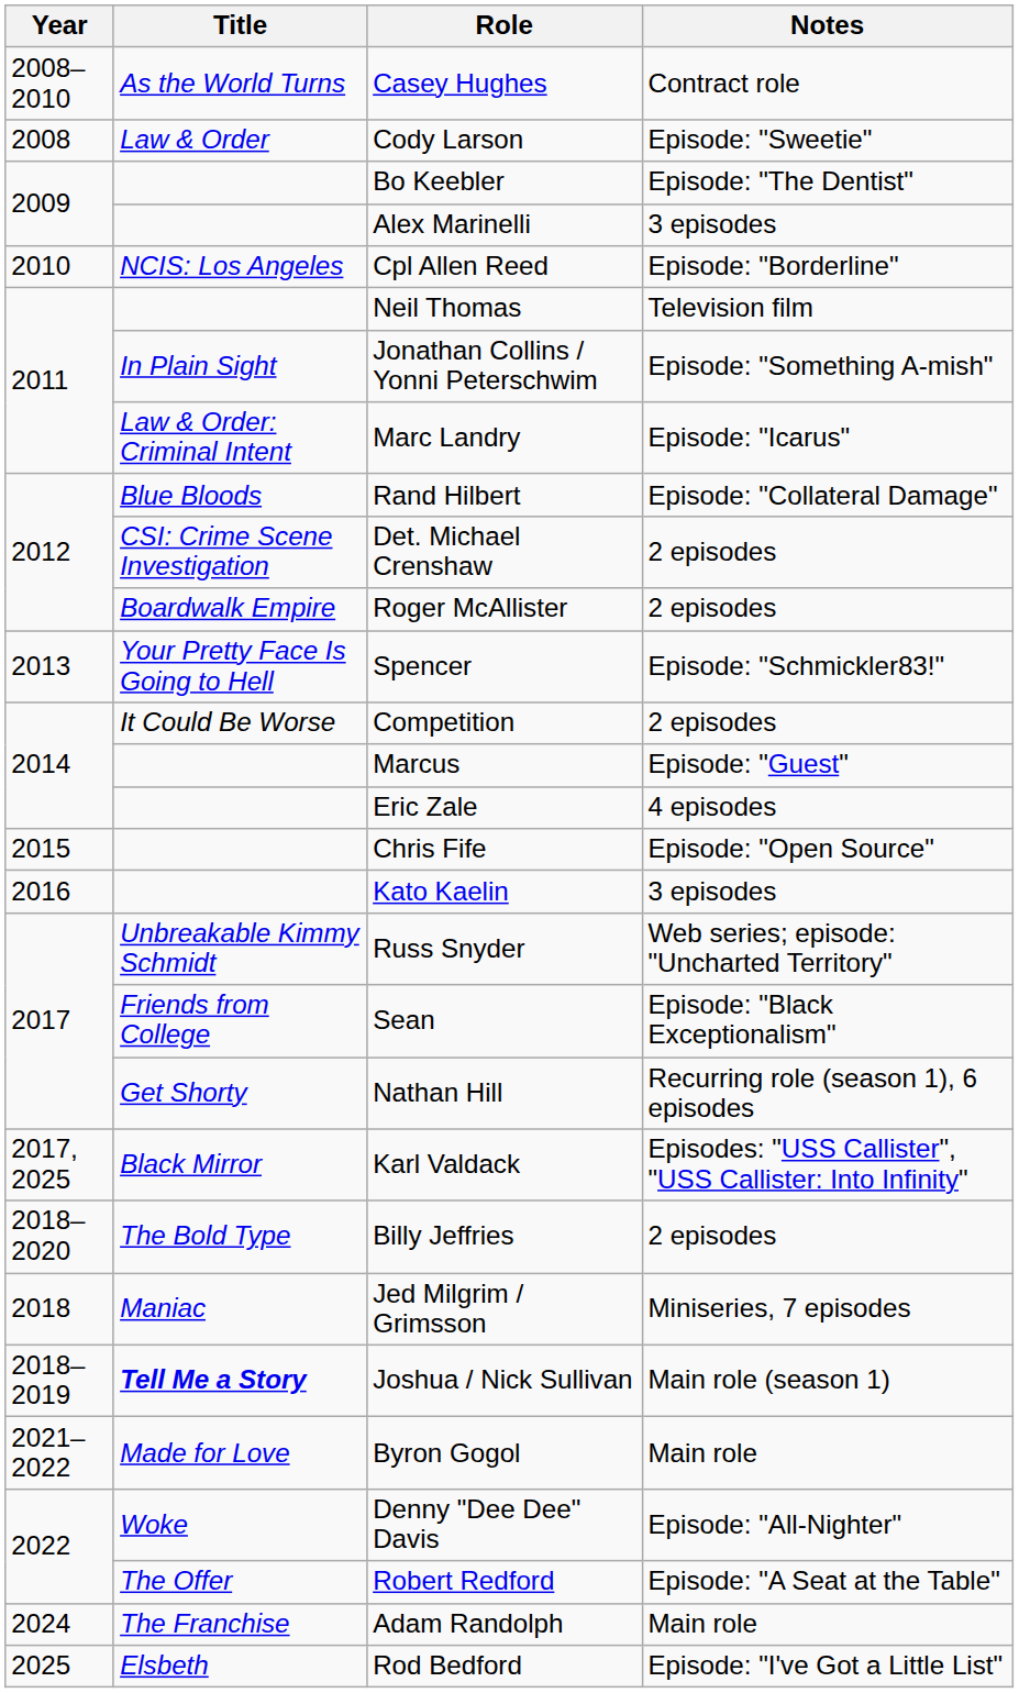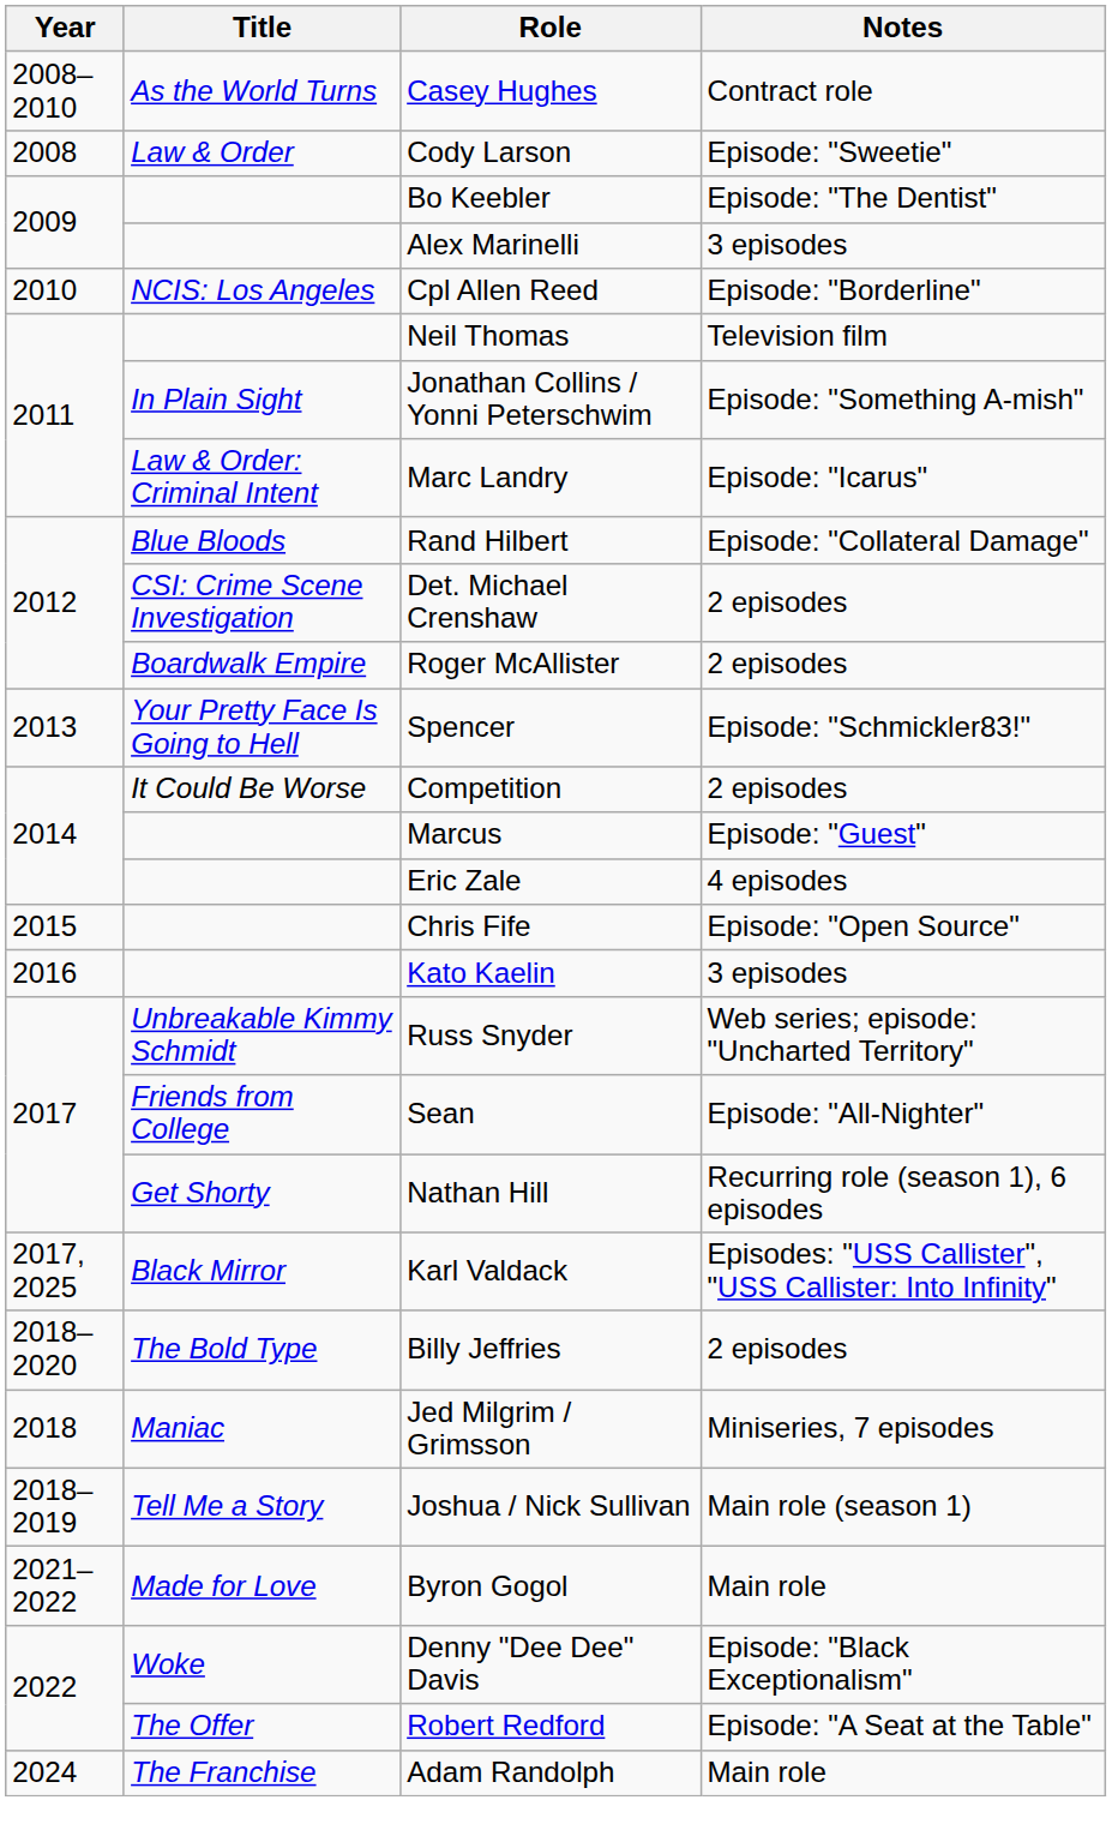Sean | Notes: Episode: "Black Exceptionalism" -> Episode: "All-Nighter"
Joshua / Nick Sullivan | Title: bold -> normal
Denny "Dee Dee" Davis | Notes: Episode: "All-Nighter" -> Episode: "Black Exceptionalism"
- row: 2025 | Elsbeth | Rod Bedford | Episode: "I've Got a Little List"
